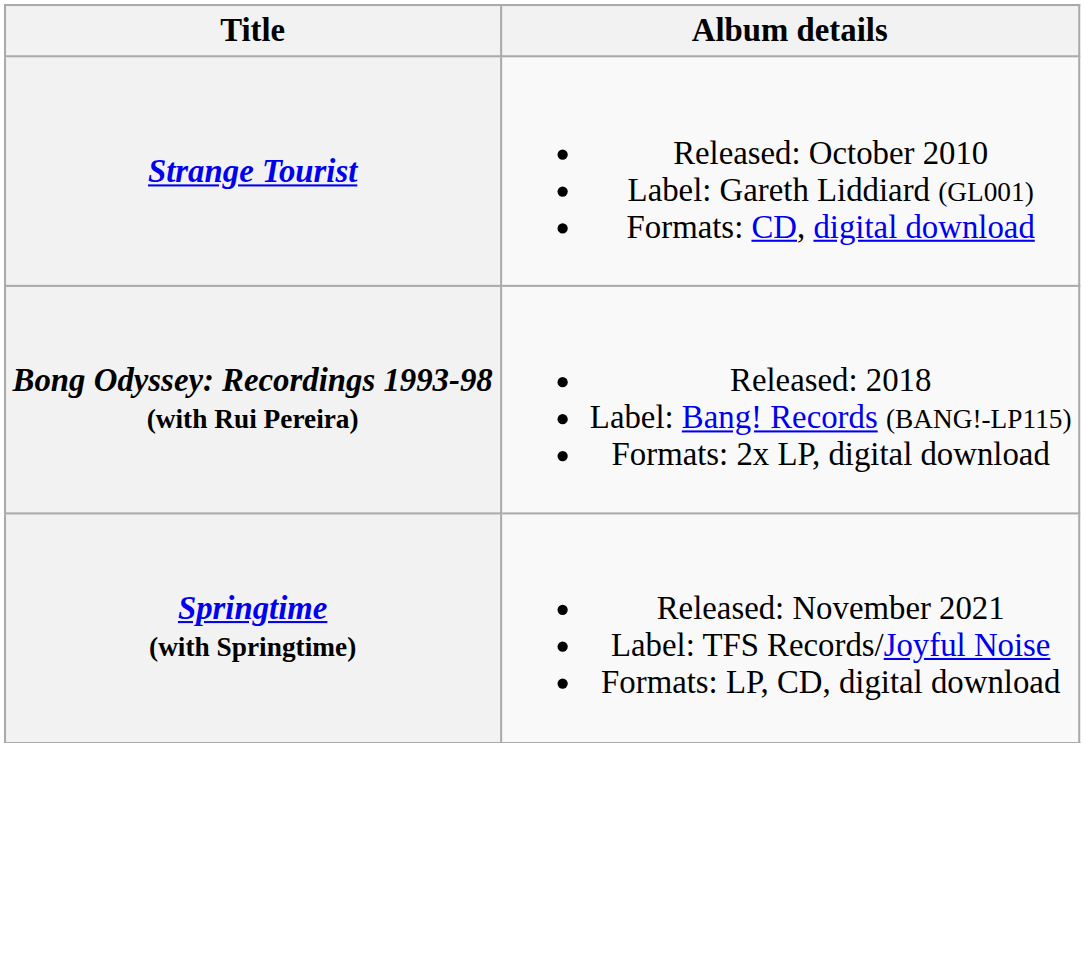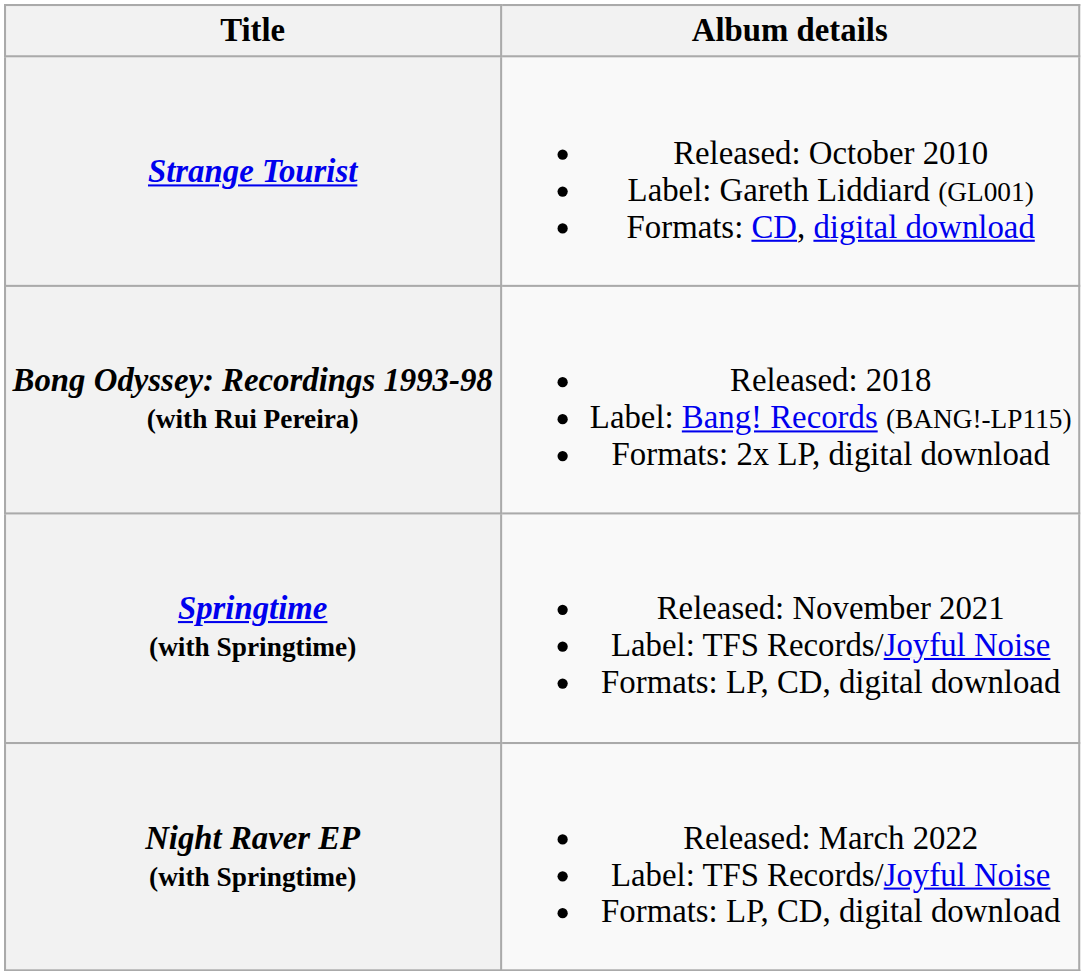+ row: Night Raver EP (with Springtime) | Released: March 2022 Label: TFS Records/Joyful Noise Formats: LP, CD, digital download
